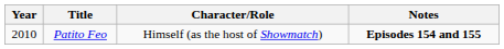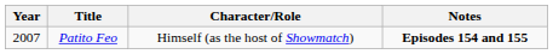Patito Feo | Year: 2010 -> 2007
